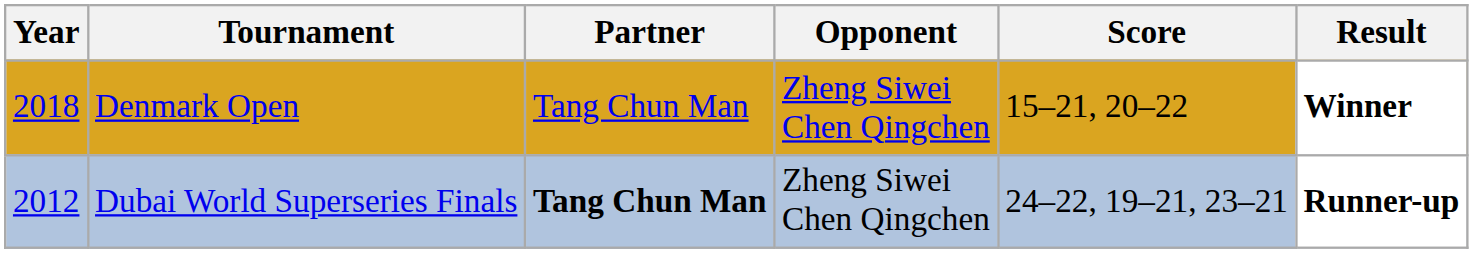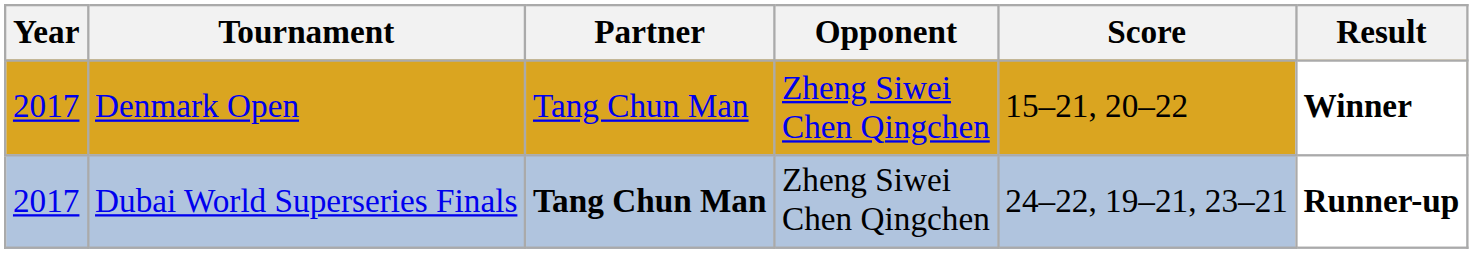Denmark Open | Year: 2018 -> 2017
Dubai World Superseries Finals | Year: 2012 -> 2017
